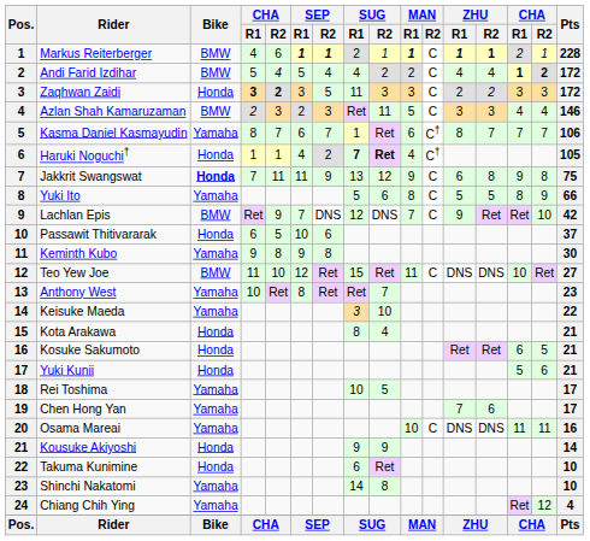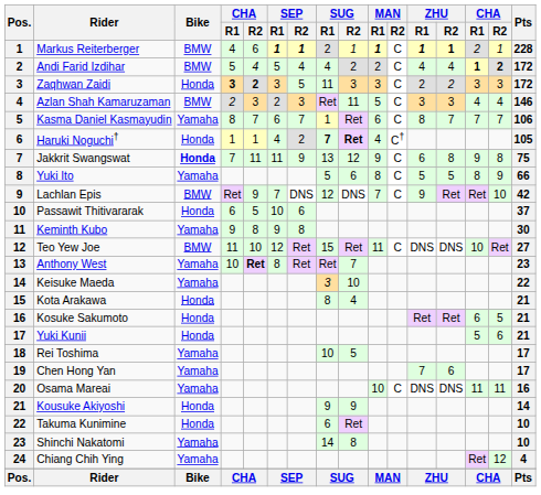Kasma Daniel Kasmayudin | MAN / R2: C† -> C
Anthony West | column 5: normal -> bold
